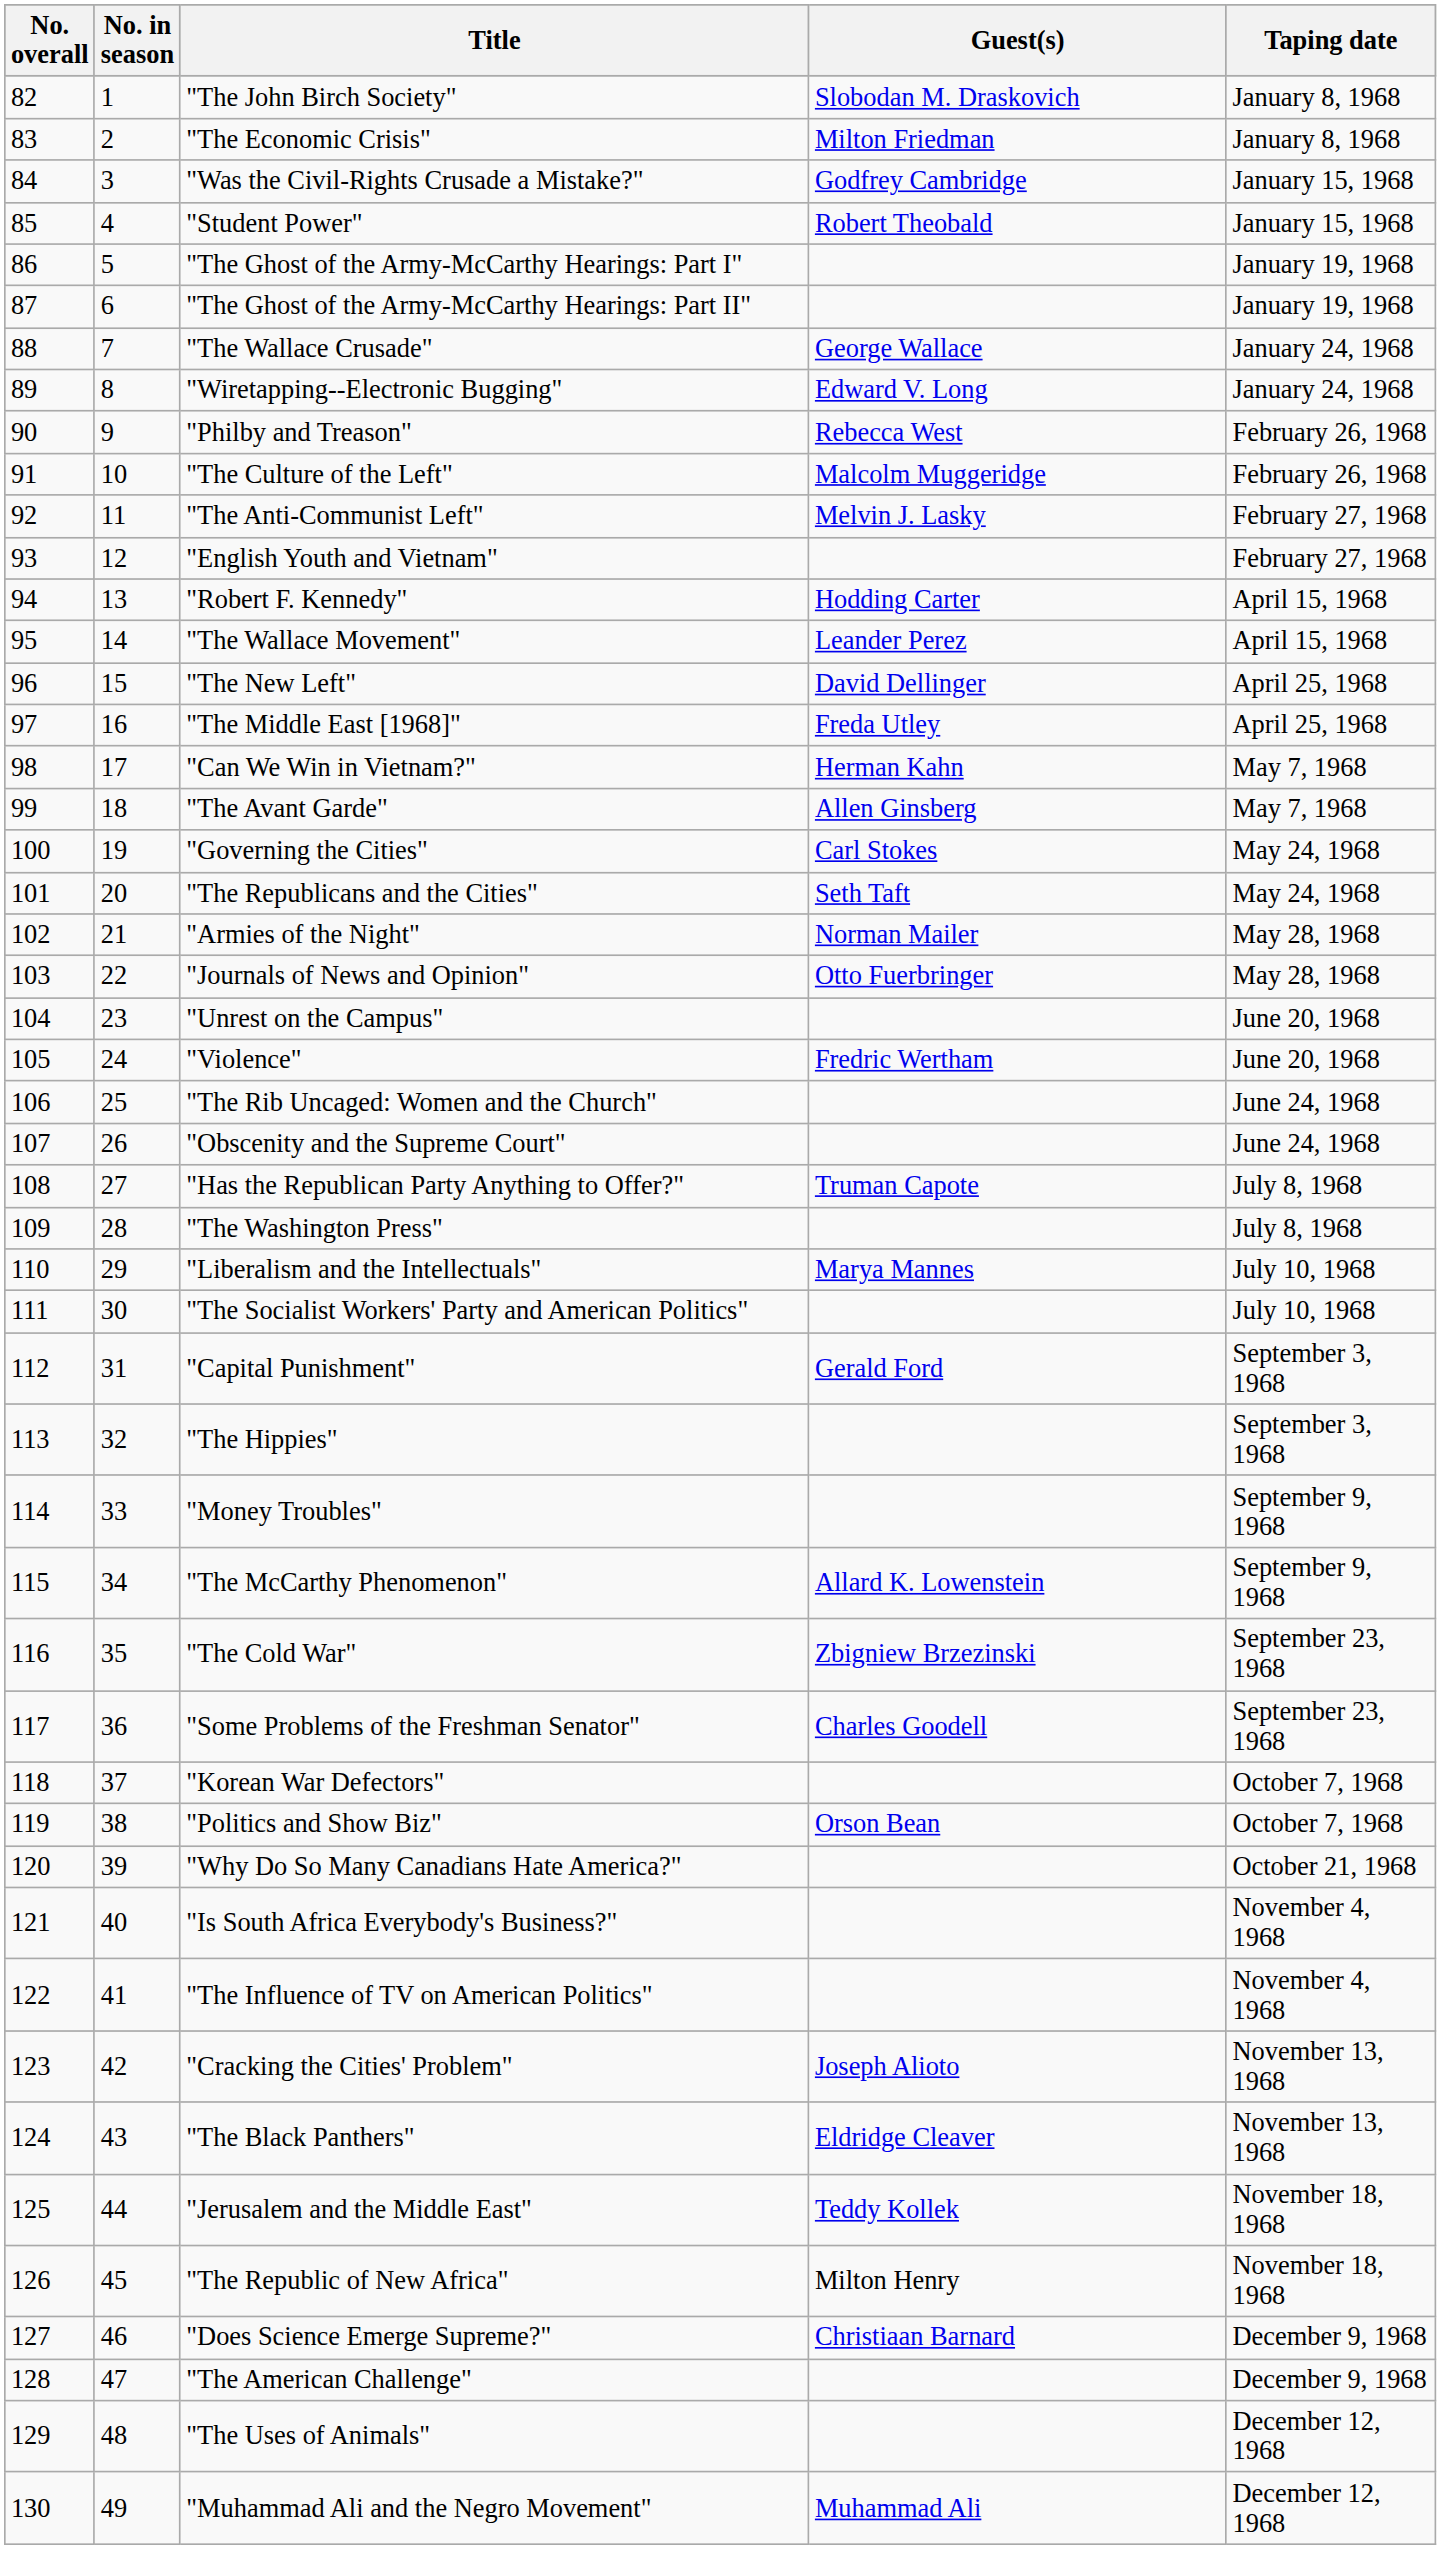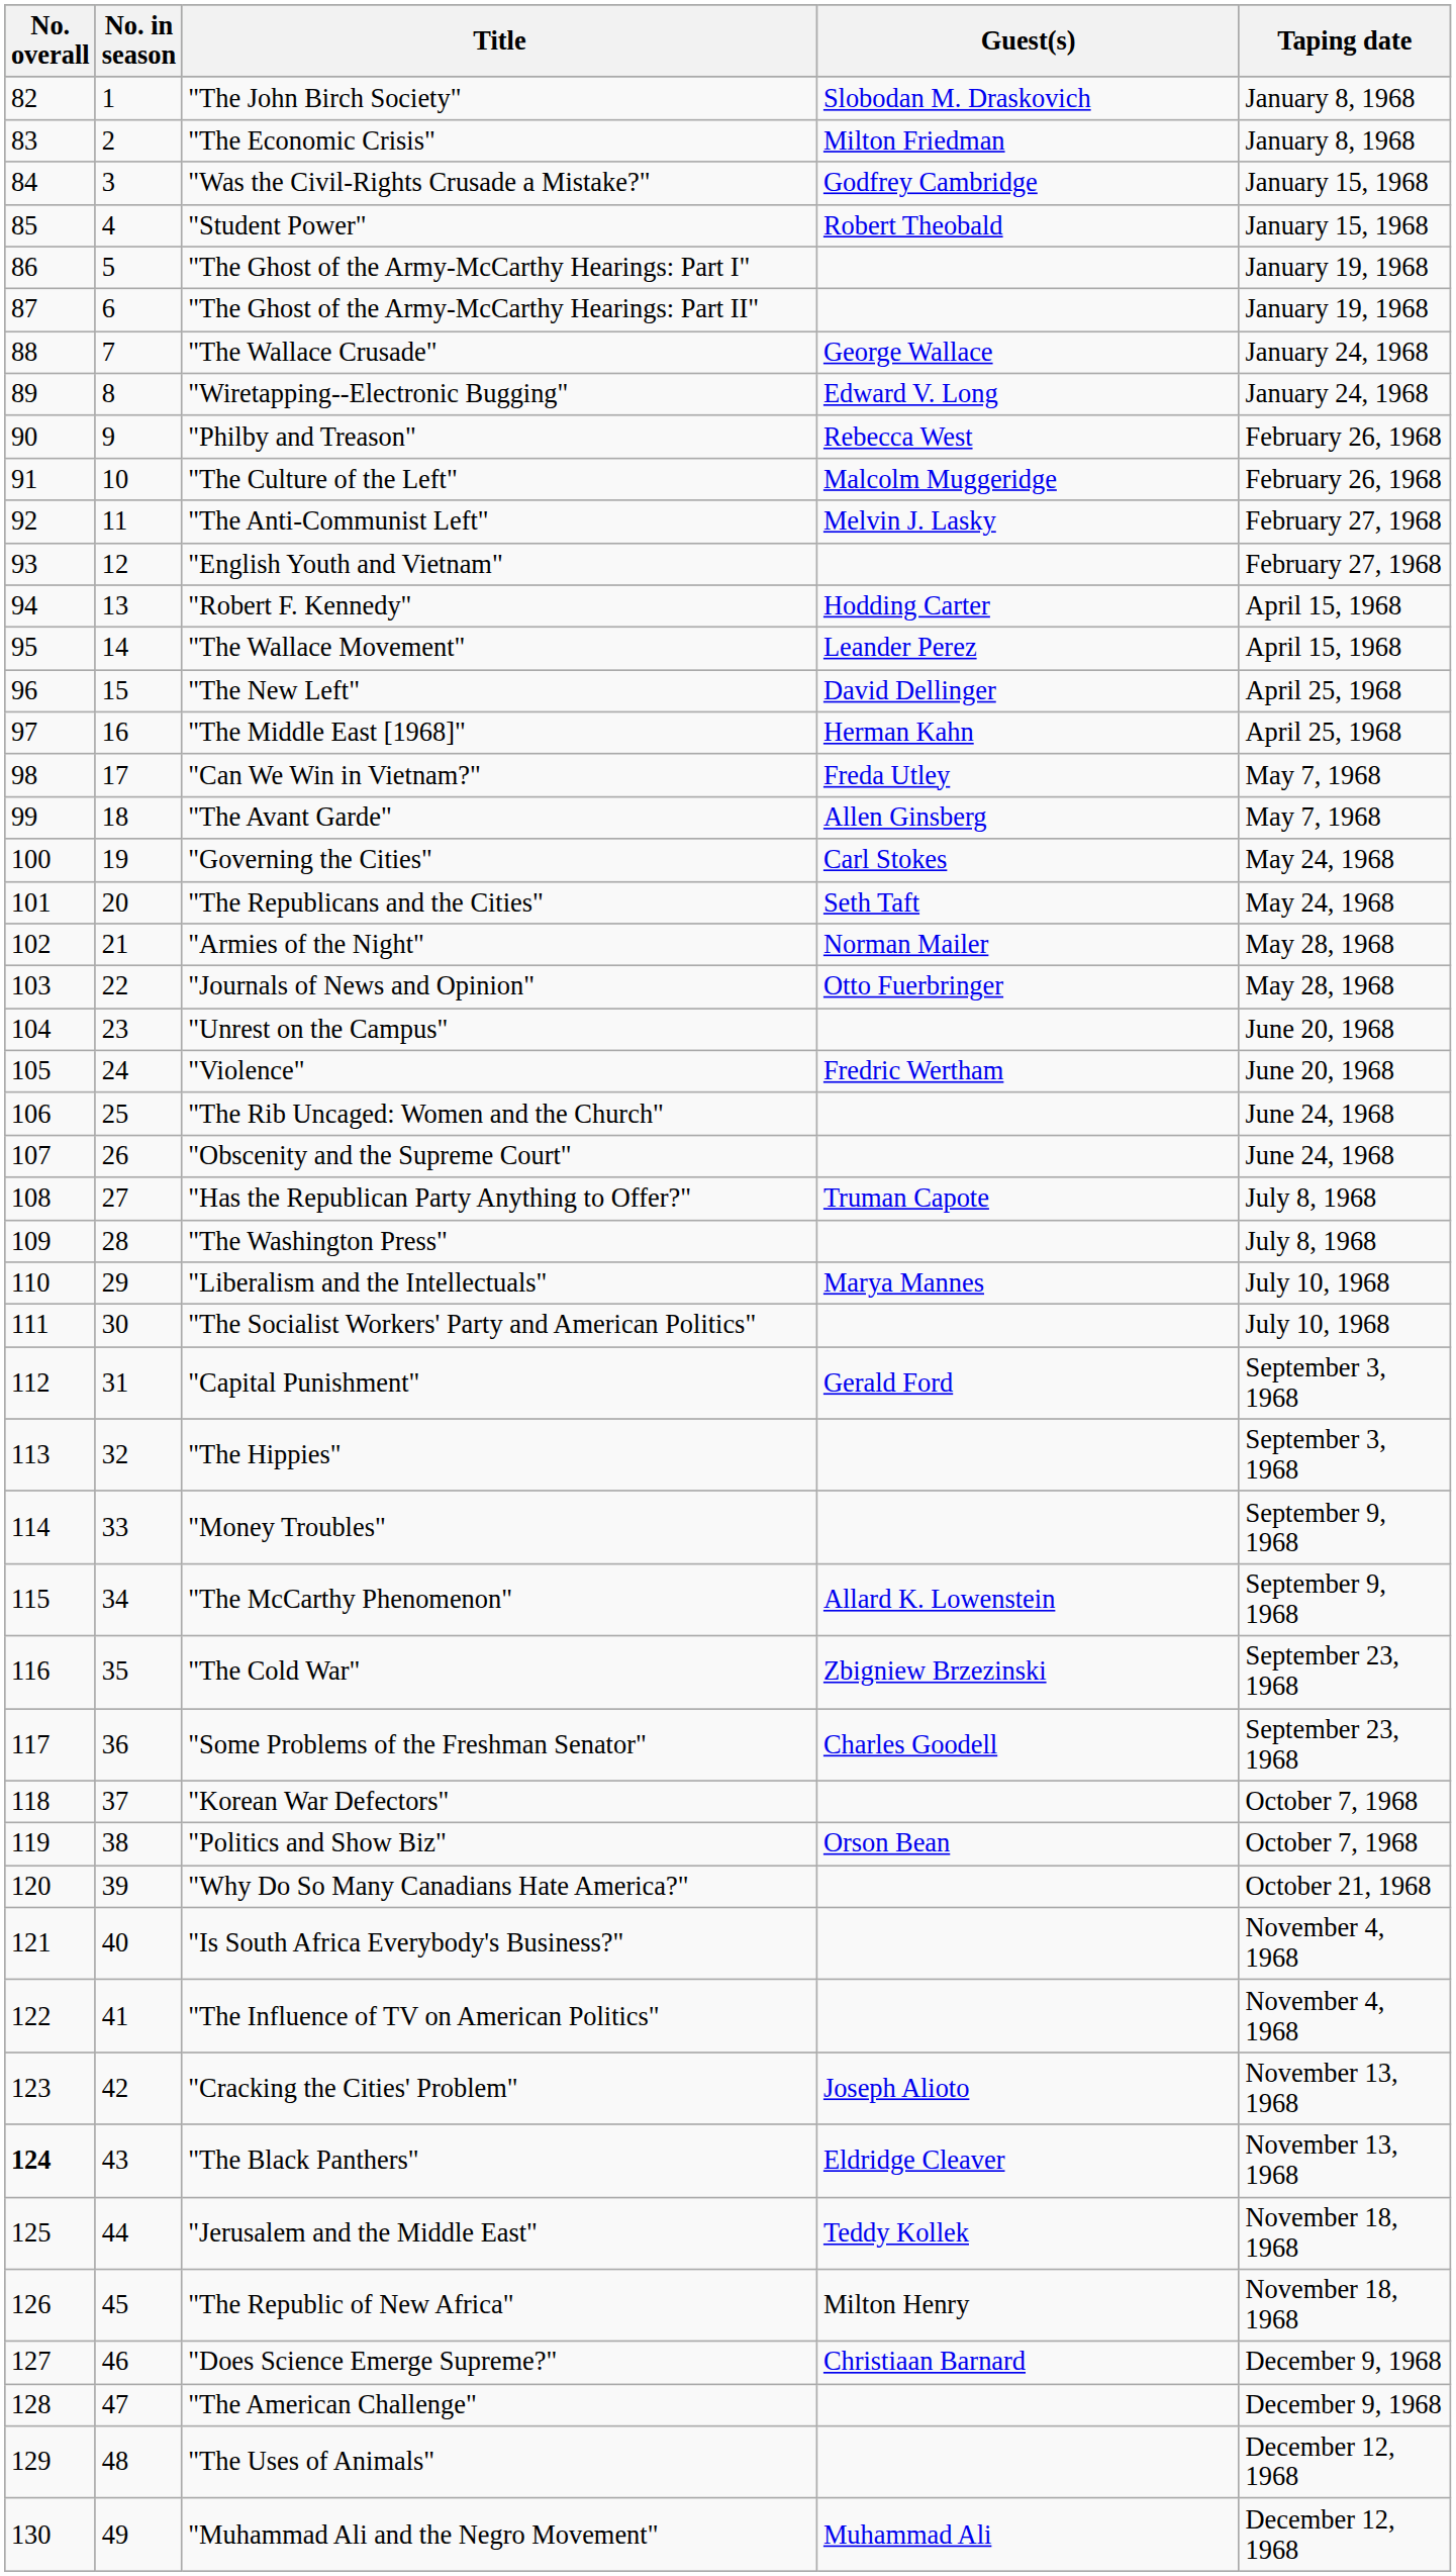"The Middle East [1968]" | Guest(s): Freda Utley -> Herman Kahn
"Can We Win in Vietnam?" | Guest(s): Herman Kahn -> Freda Utley
"The Black Panthers" | No. overall: normal -> bold
